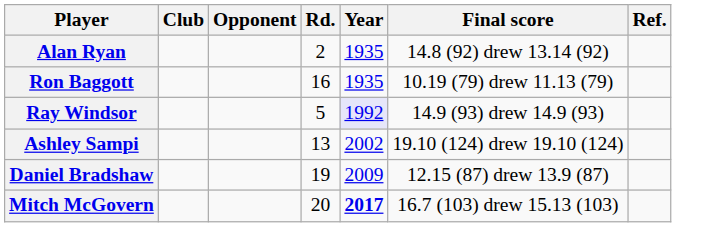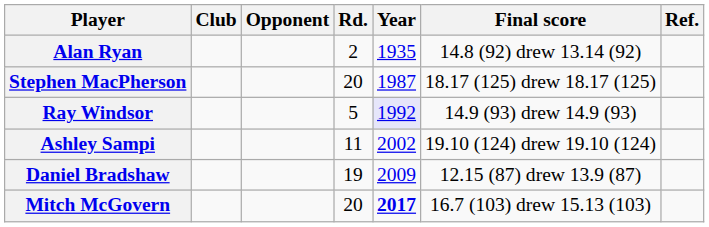- row: Ron Baggott | 16 | 1935 | 10.19 (79) drew 11.13 (79)
+ row: Stephen MacPherson | 20 | 1987 | 18.17 (125) drew 18.17 (125)
Ashley Sampi | Rd.: 13 -> 11
